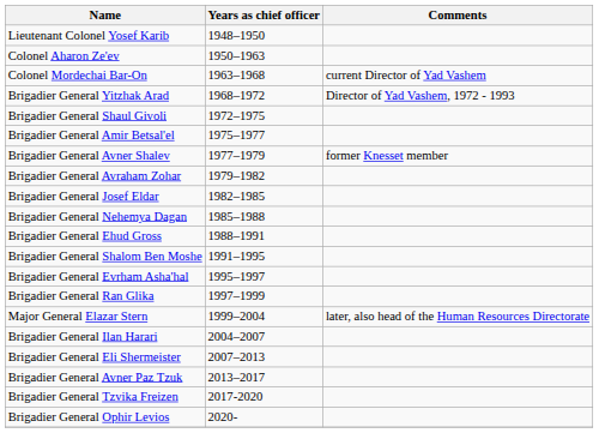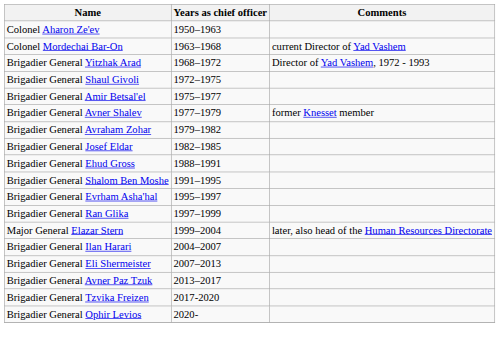- row: Lieutenant Colonel Yosef Karib | 1948–1950
- row: Brigadier General Nehemya Dagan | 1985–1988
